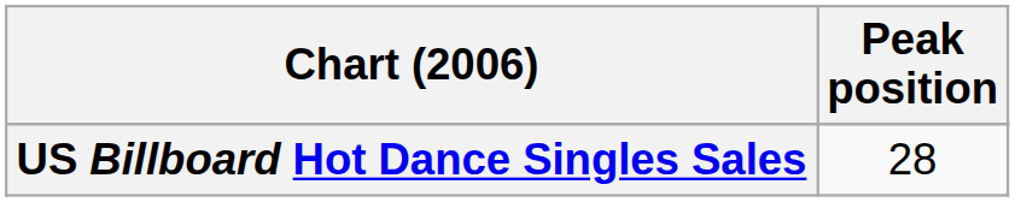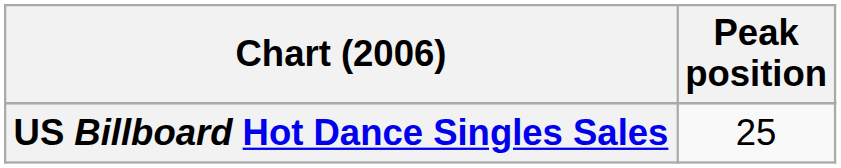US Billboard Hot Dance Singles Sales | Peak position: 28 -> 25
